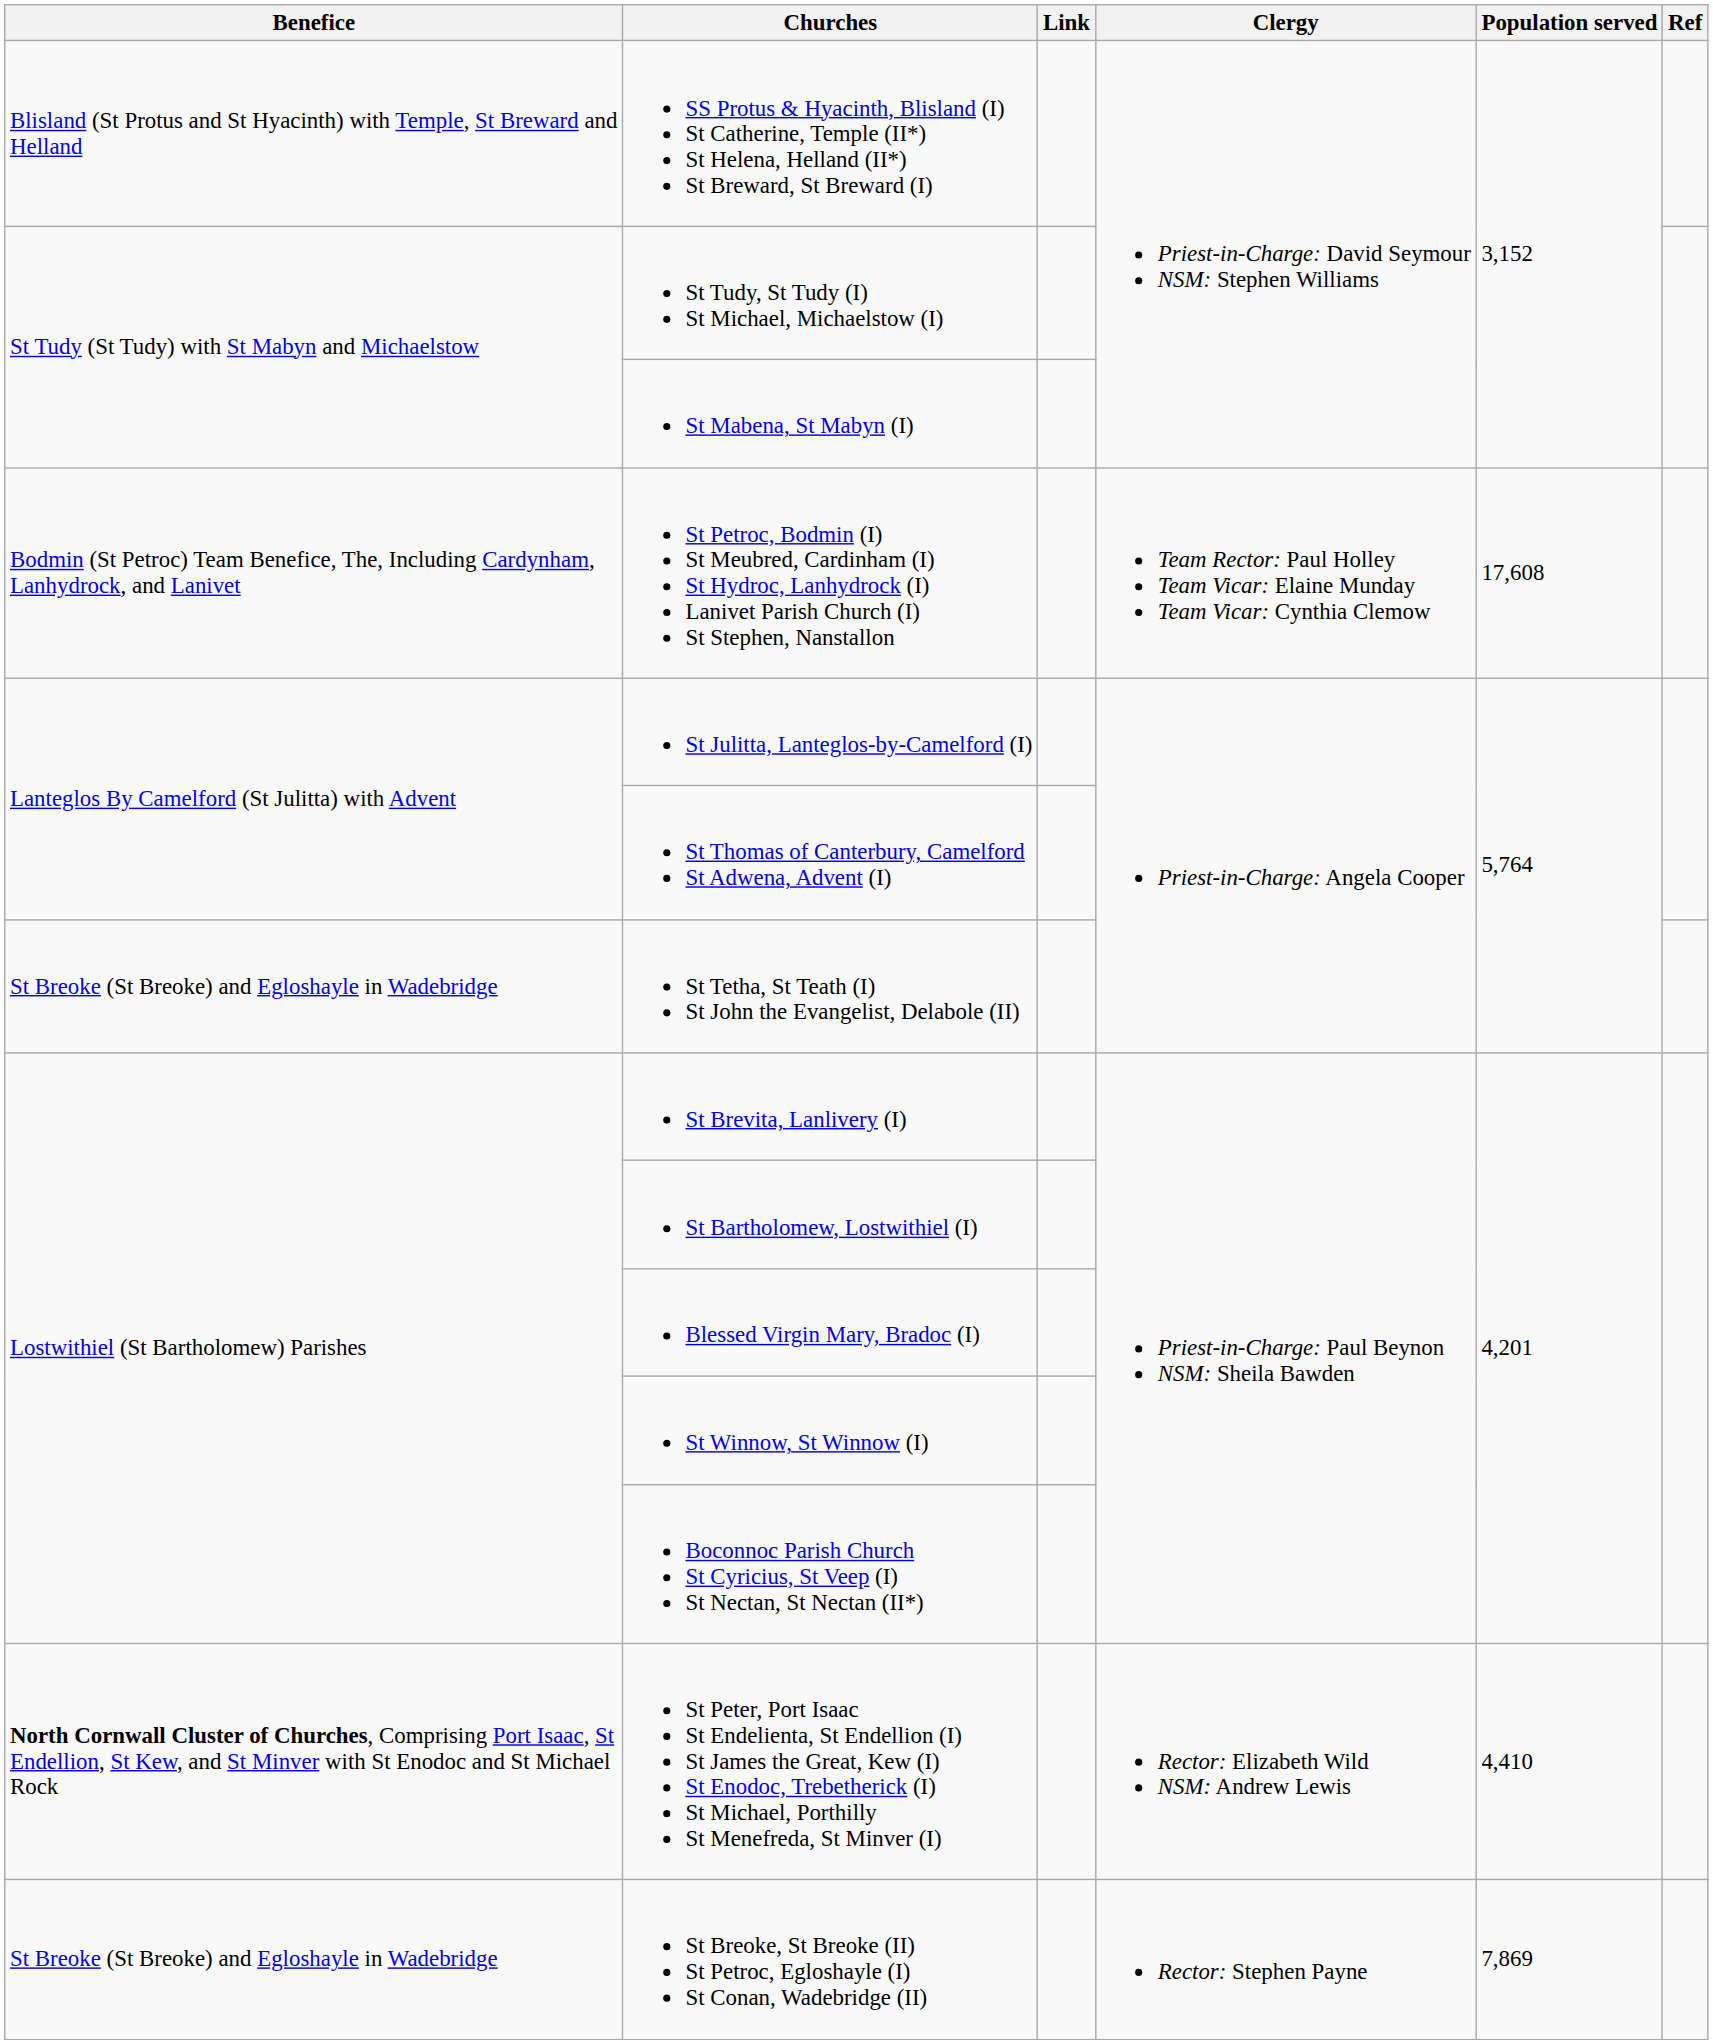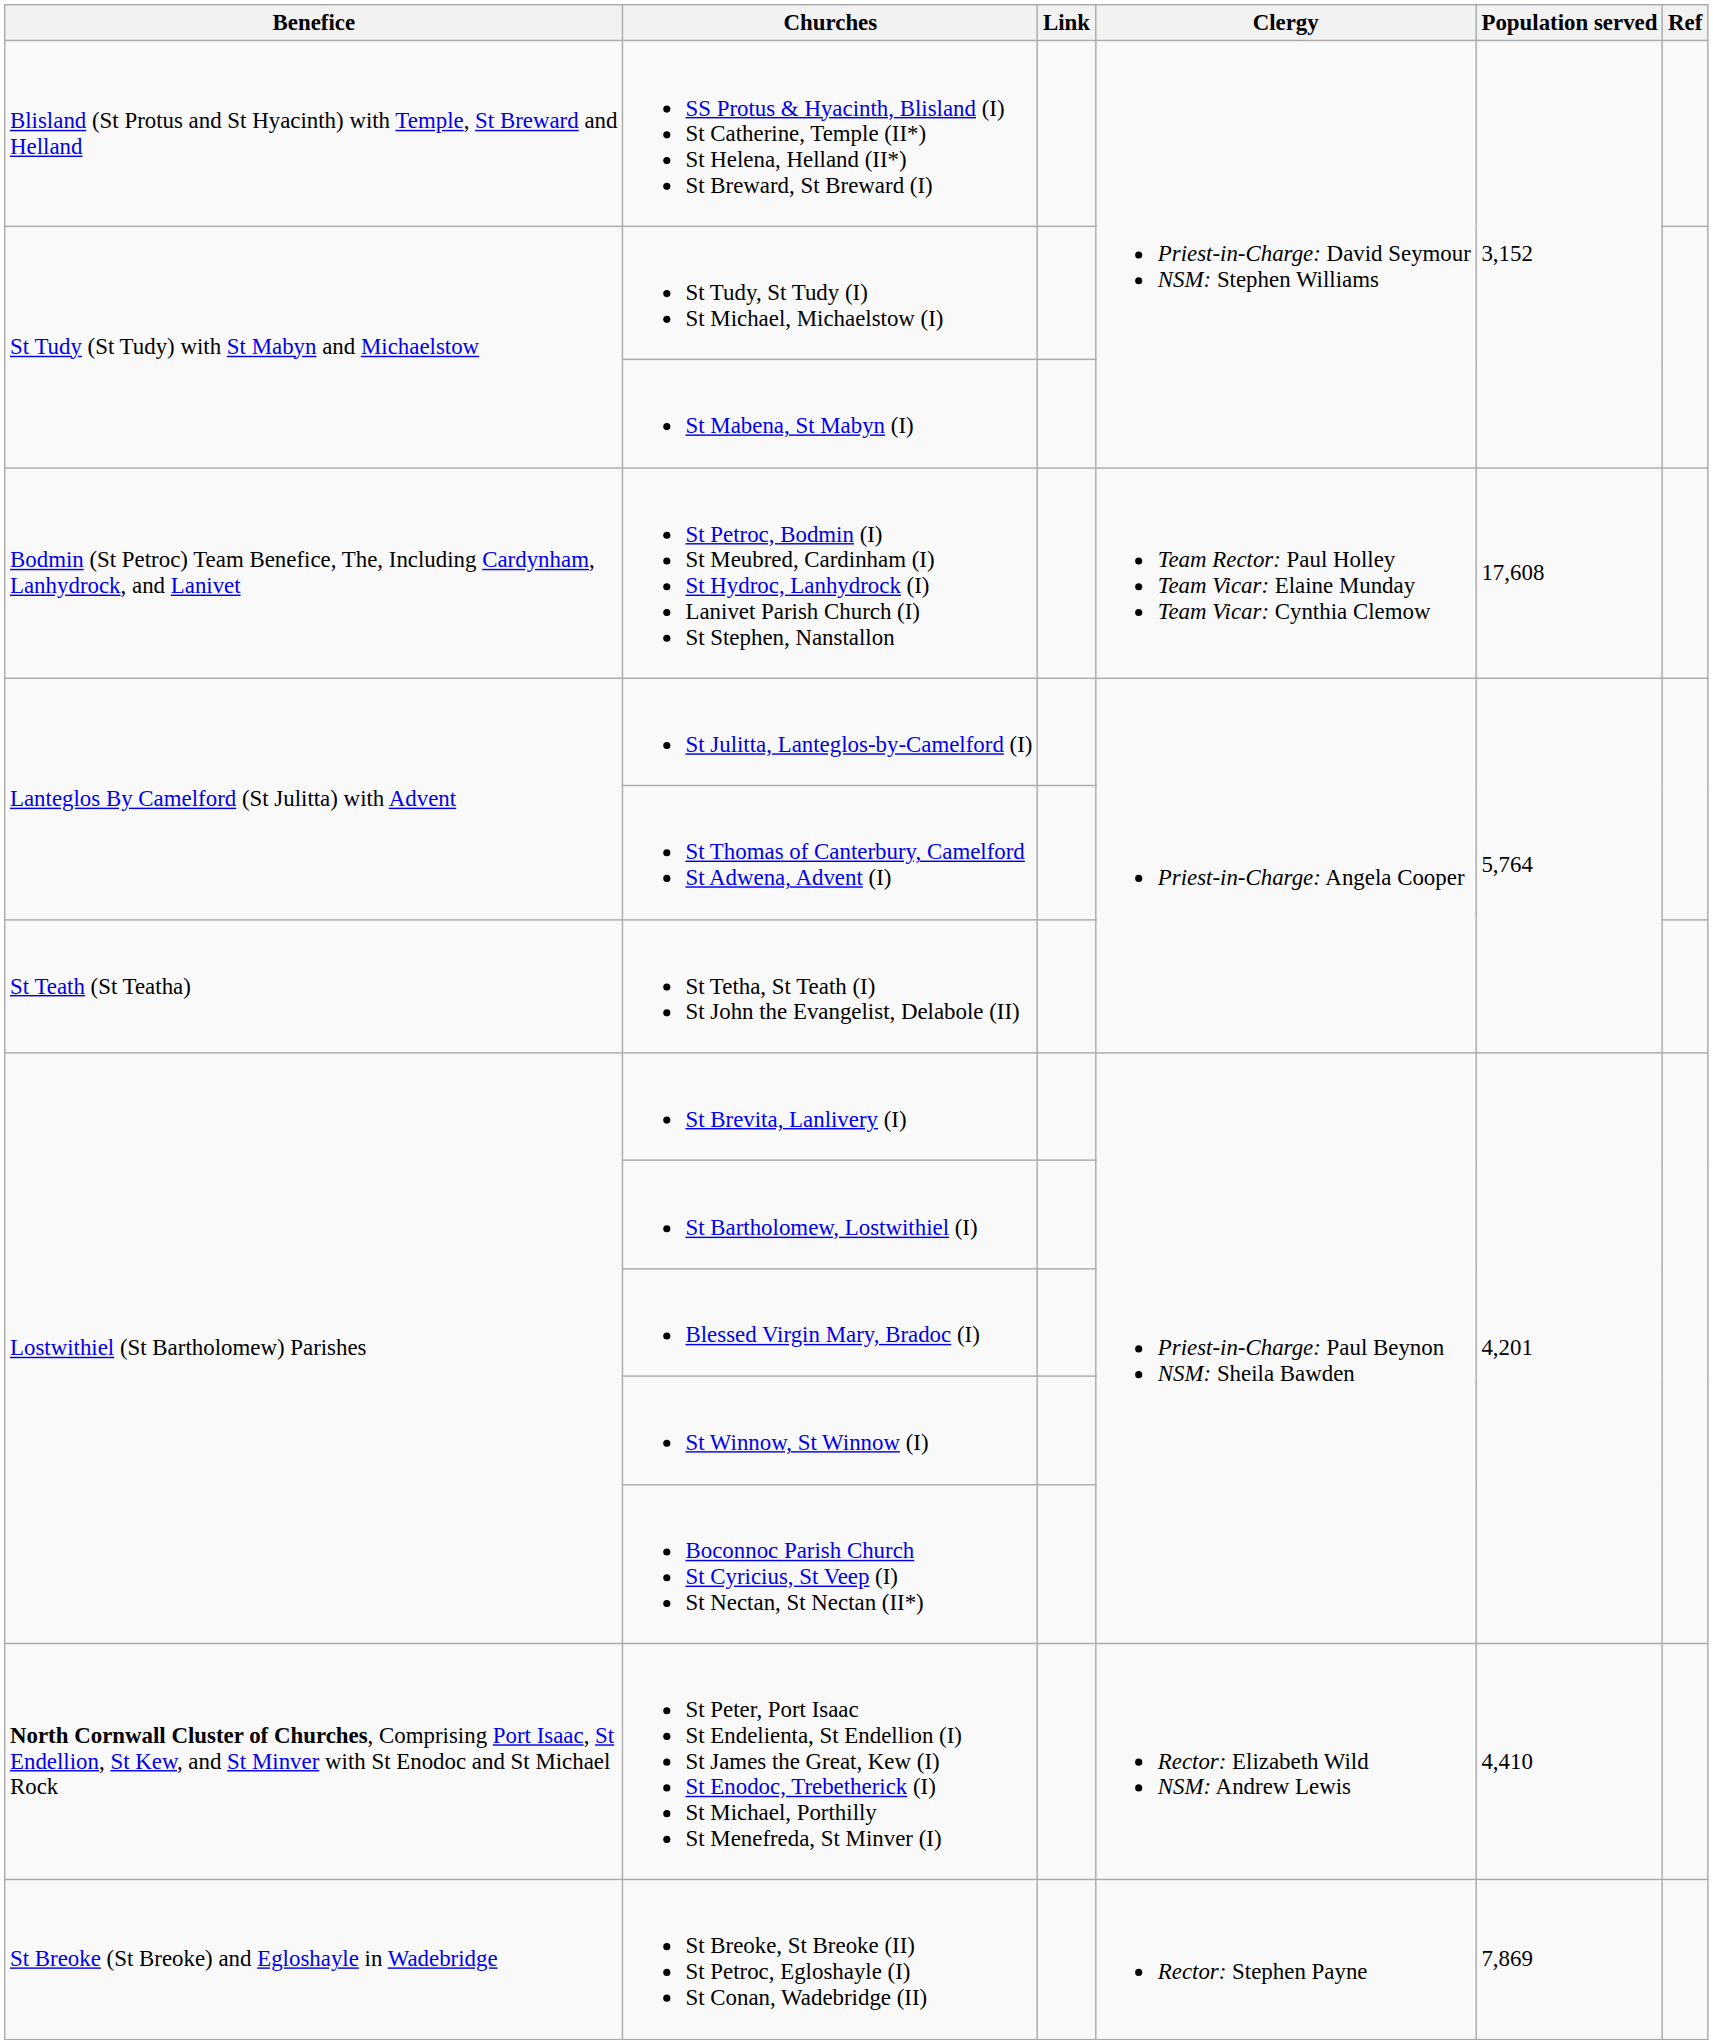St Tetha, St Teath (I) St John the Evangelist, Delabole (II) | Benefice: St Breoke (St Breoke) and Egloshayle in Wadebridge -> St Teath (St Teatha)
